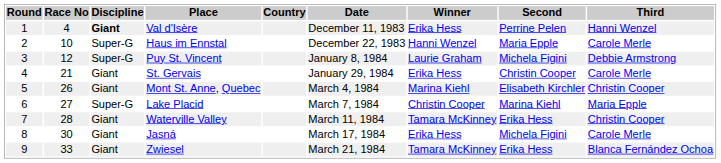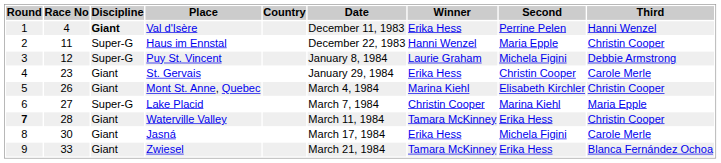Haus im Ennstal | Race No: 10 -> 11
Haus im Ennstal | Third: Carole Merle -> Christin Cooper
St. Gervais | Race No: 21 -> 23
Waterville Valley | Round: normal -> bold
